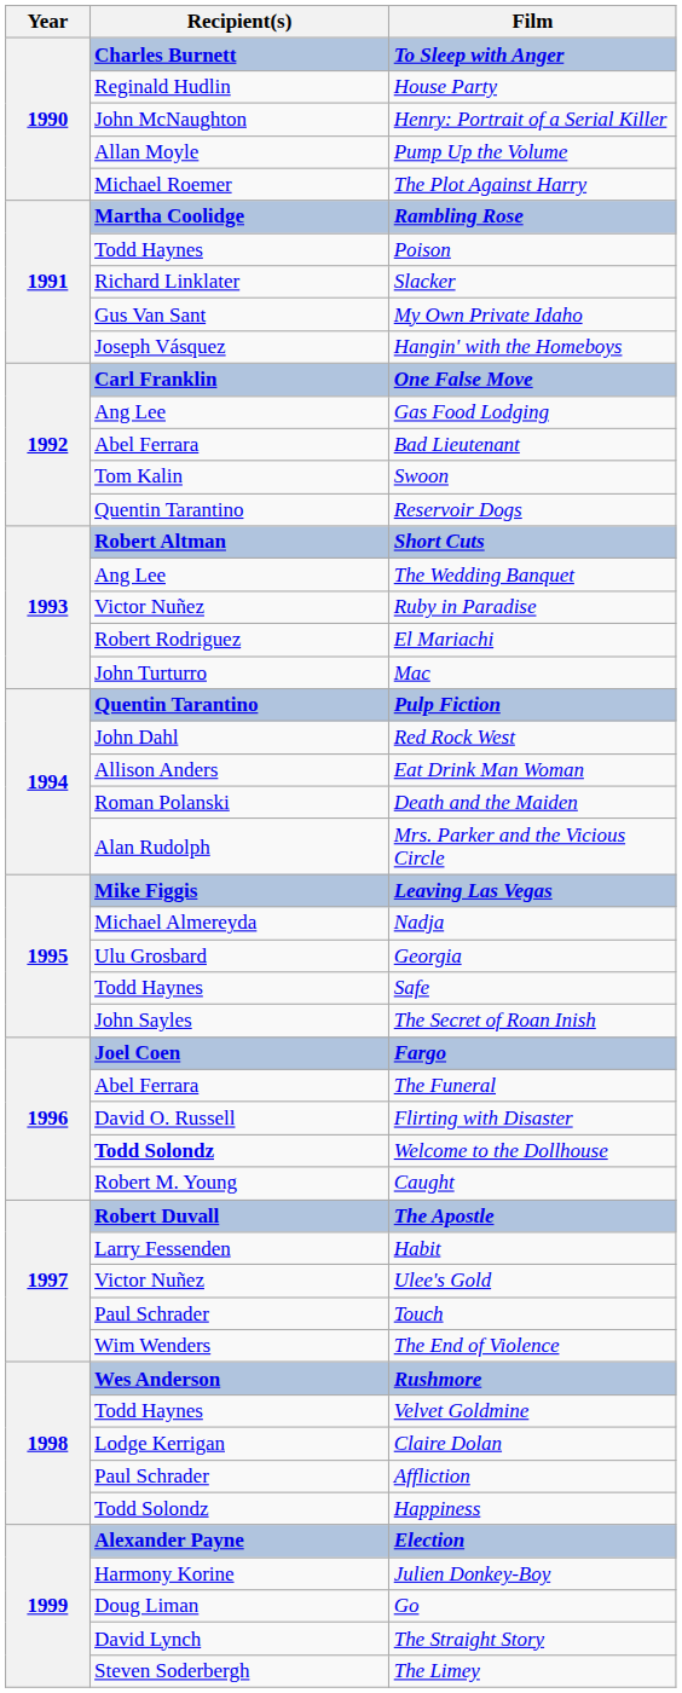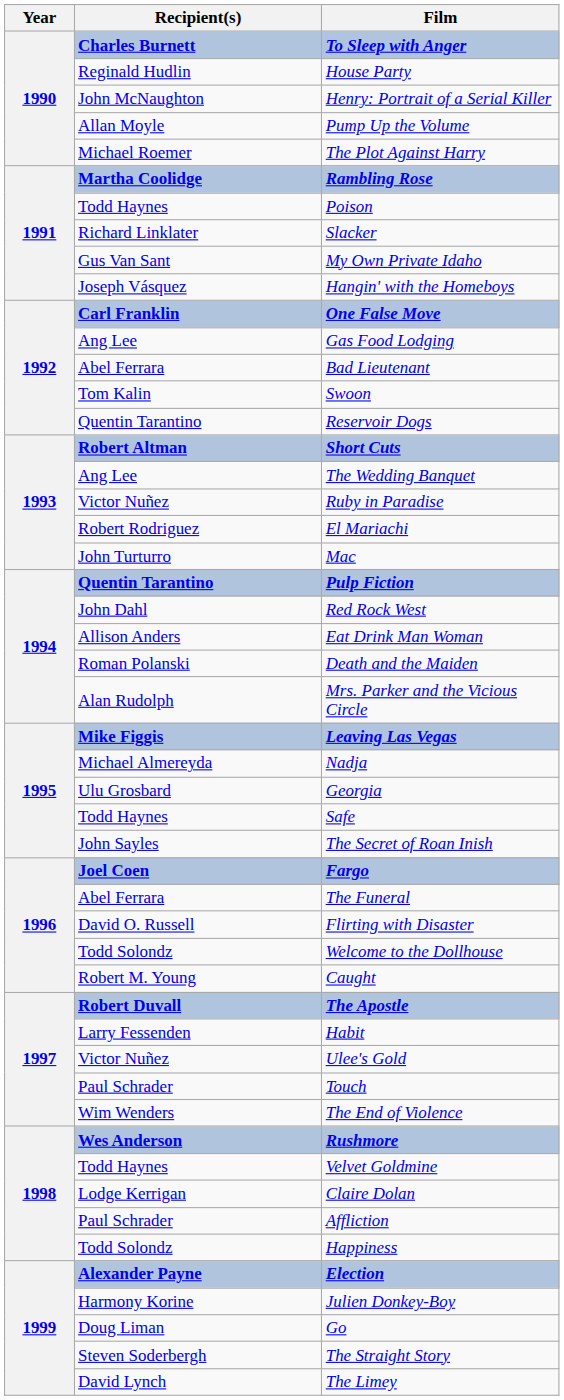Welcome to the Dollhouse | Recipient(s): bold -> normal
The Straight Story | Recipient(s): David Lynch -> Steven Soderbergh
The Limey | Recipient(s): Steven Soderbergh -> David Lynch
